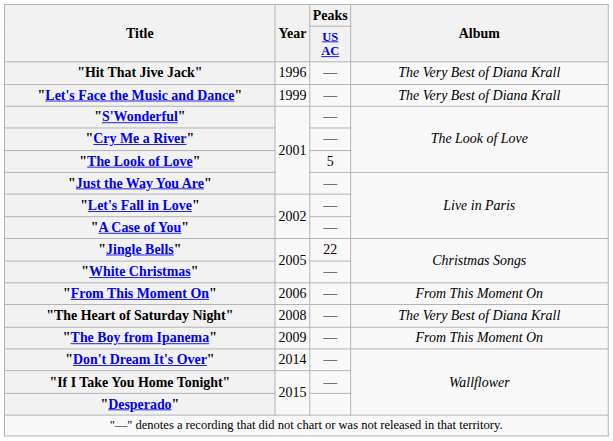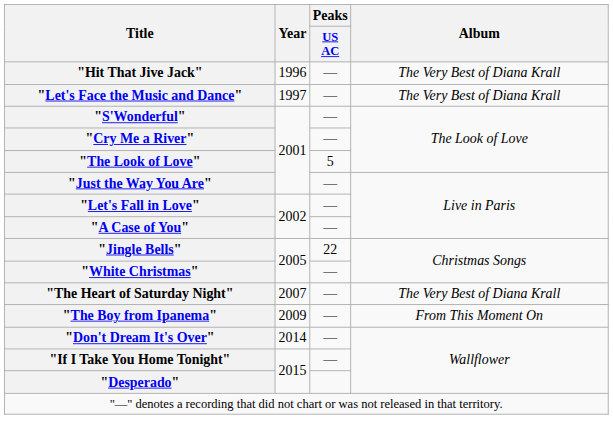"Let's Face the Music and Dance" | Year: 1999 -> 1997
- row: "From This Moment On" | 2006 | — | From This Moment On
"The Heart of Saturday Night" | Year: 2008 -> 2007
